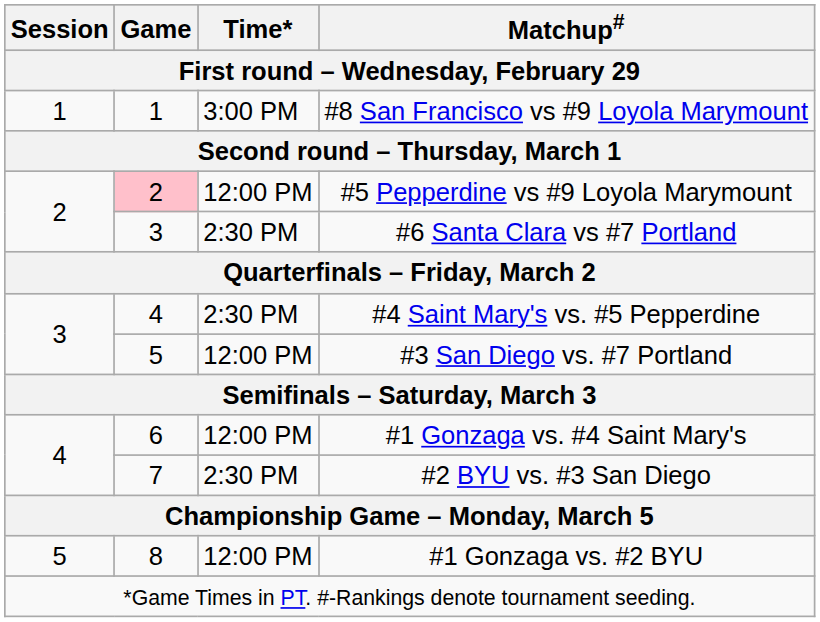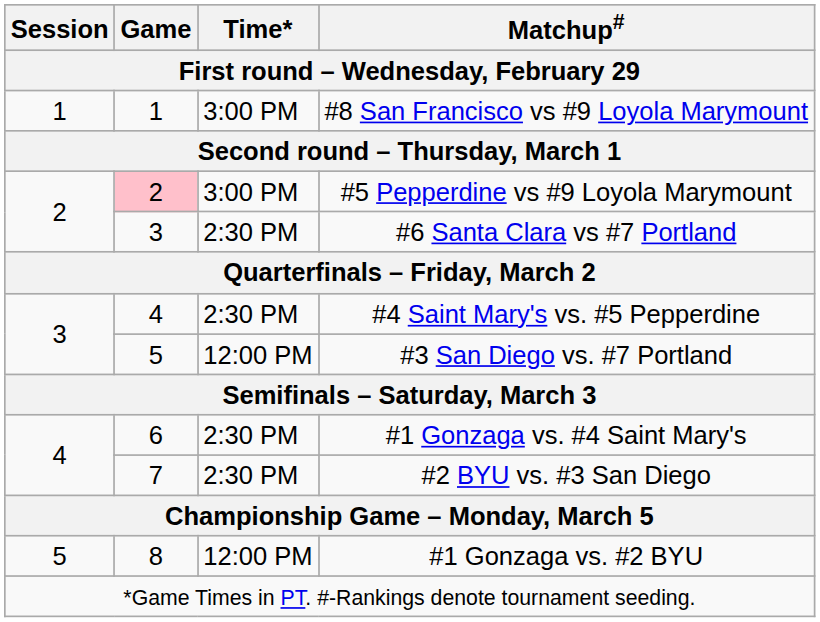#5 Pepperdine vs #9 Loyola Marymount | Time*: 12:00 PM -> 3:00 PM
#1 Gonzaga vs. #4 Saint Mary's | Time*: 12:00 PM -> 2:30 PM
